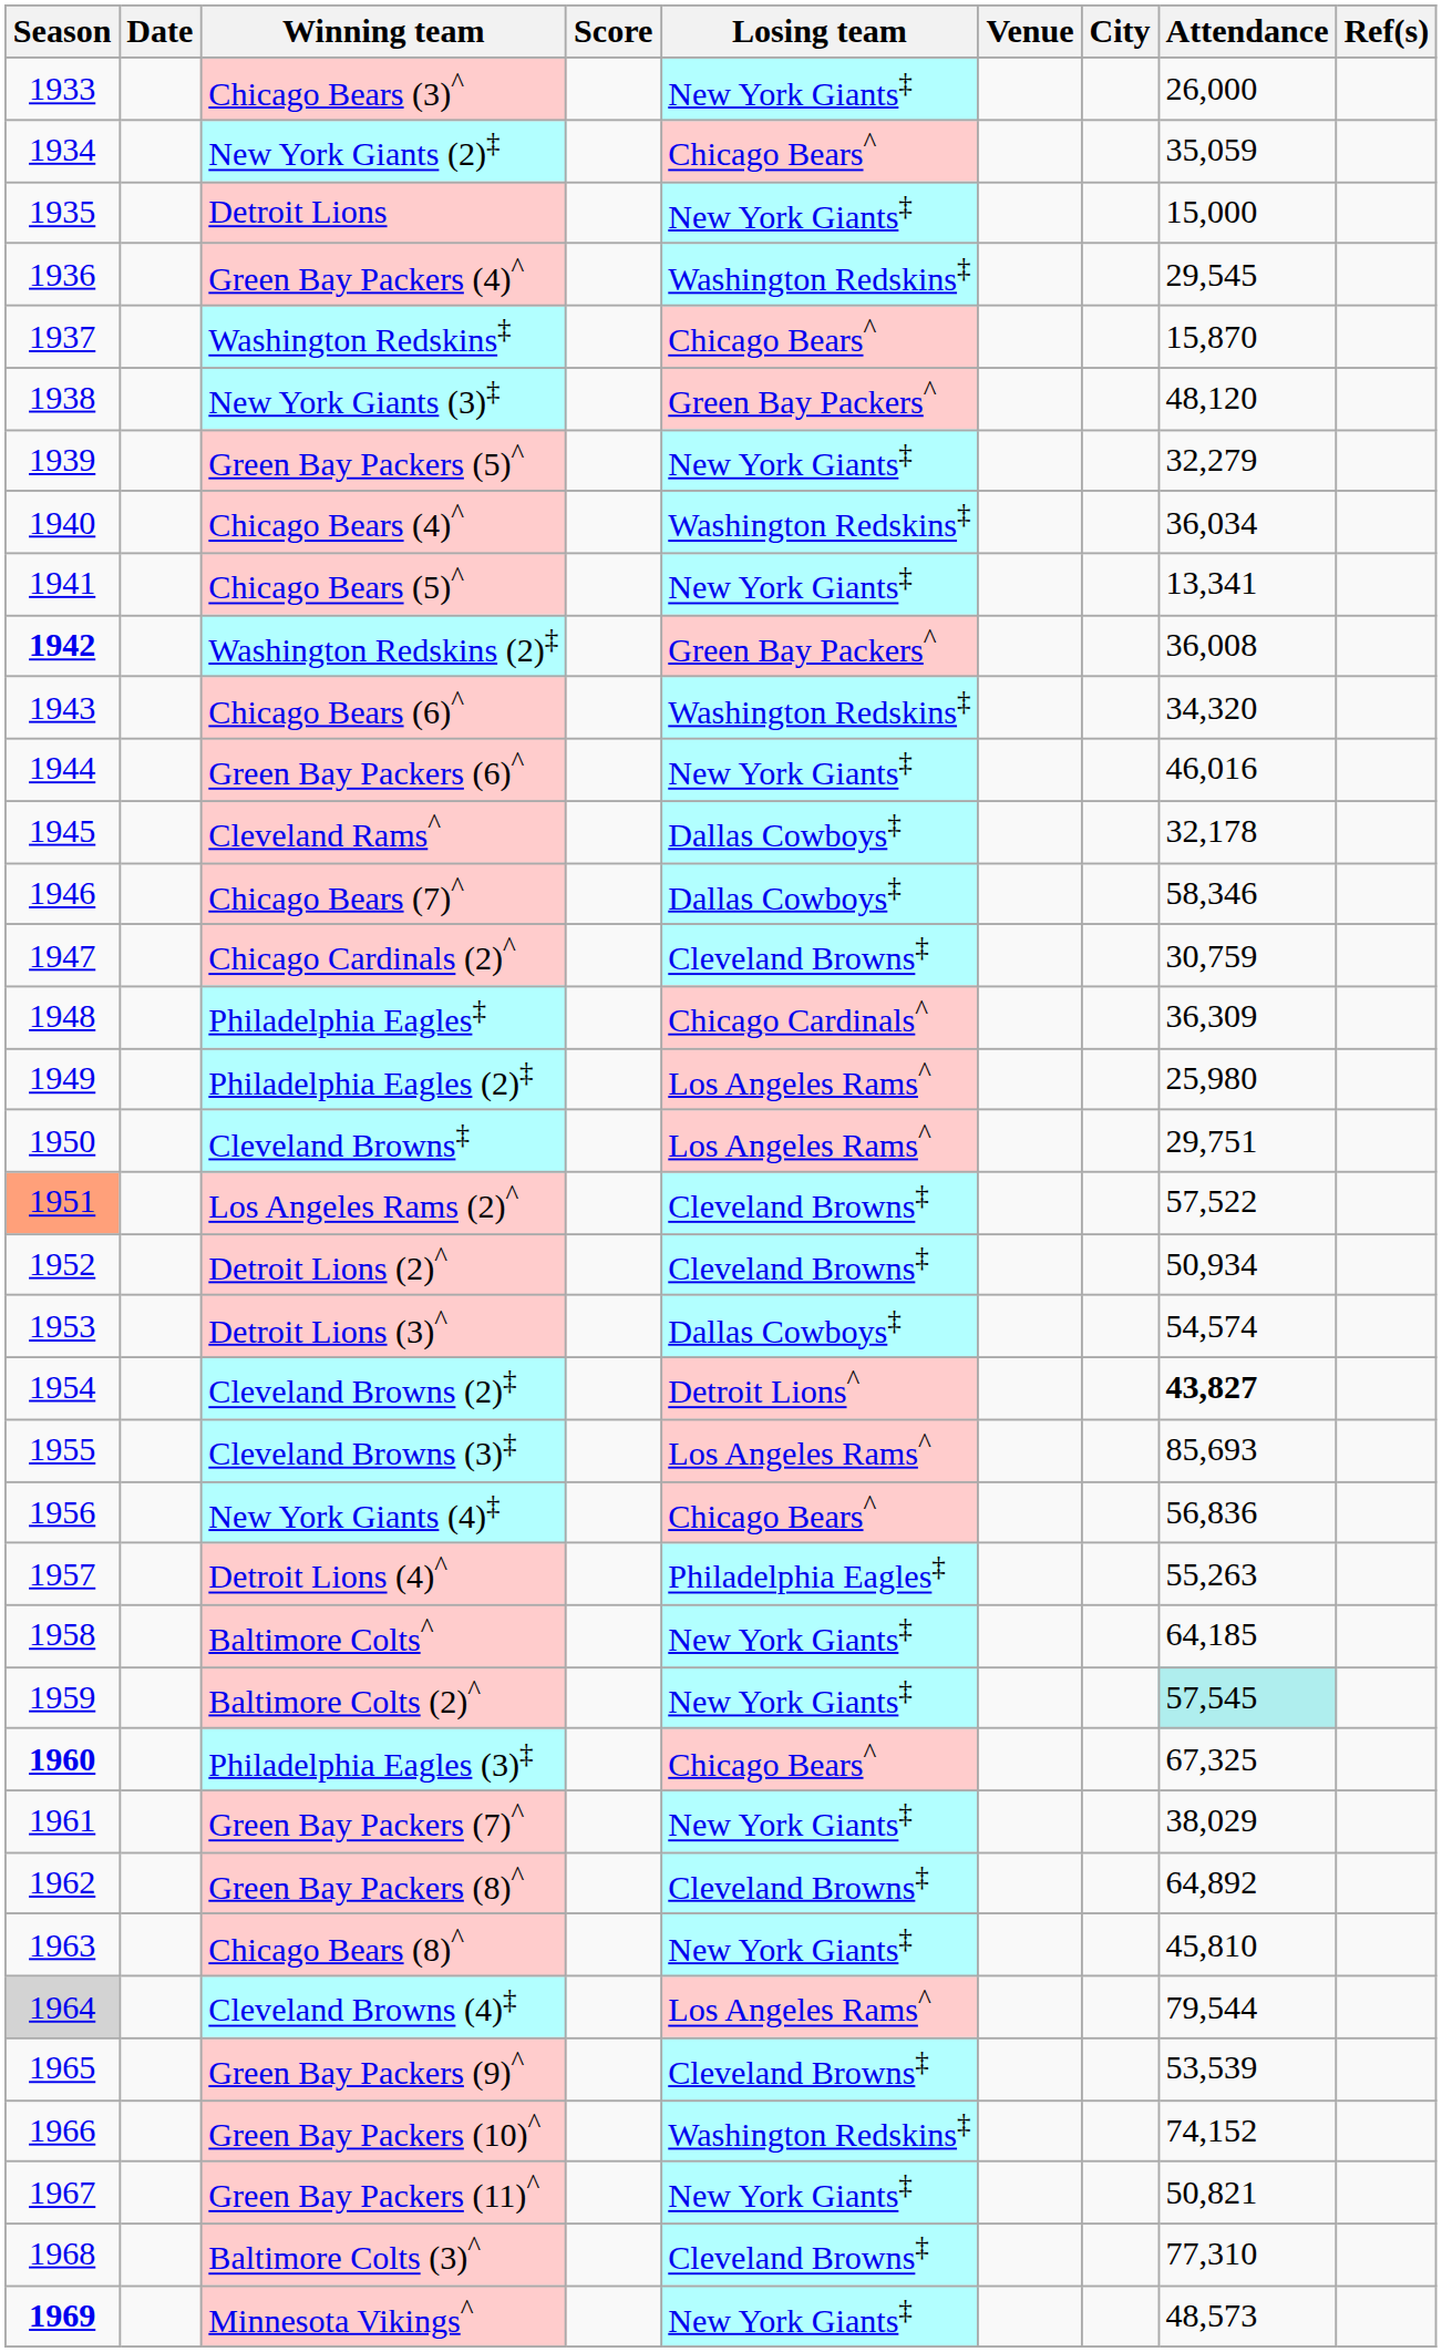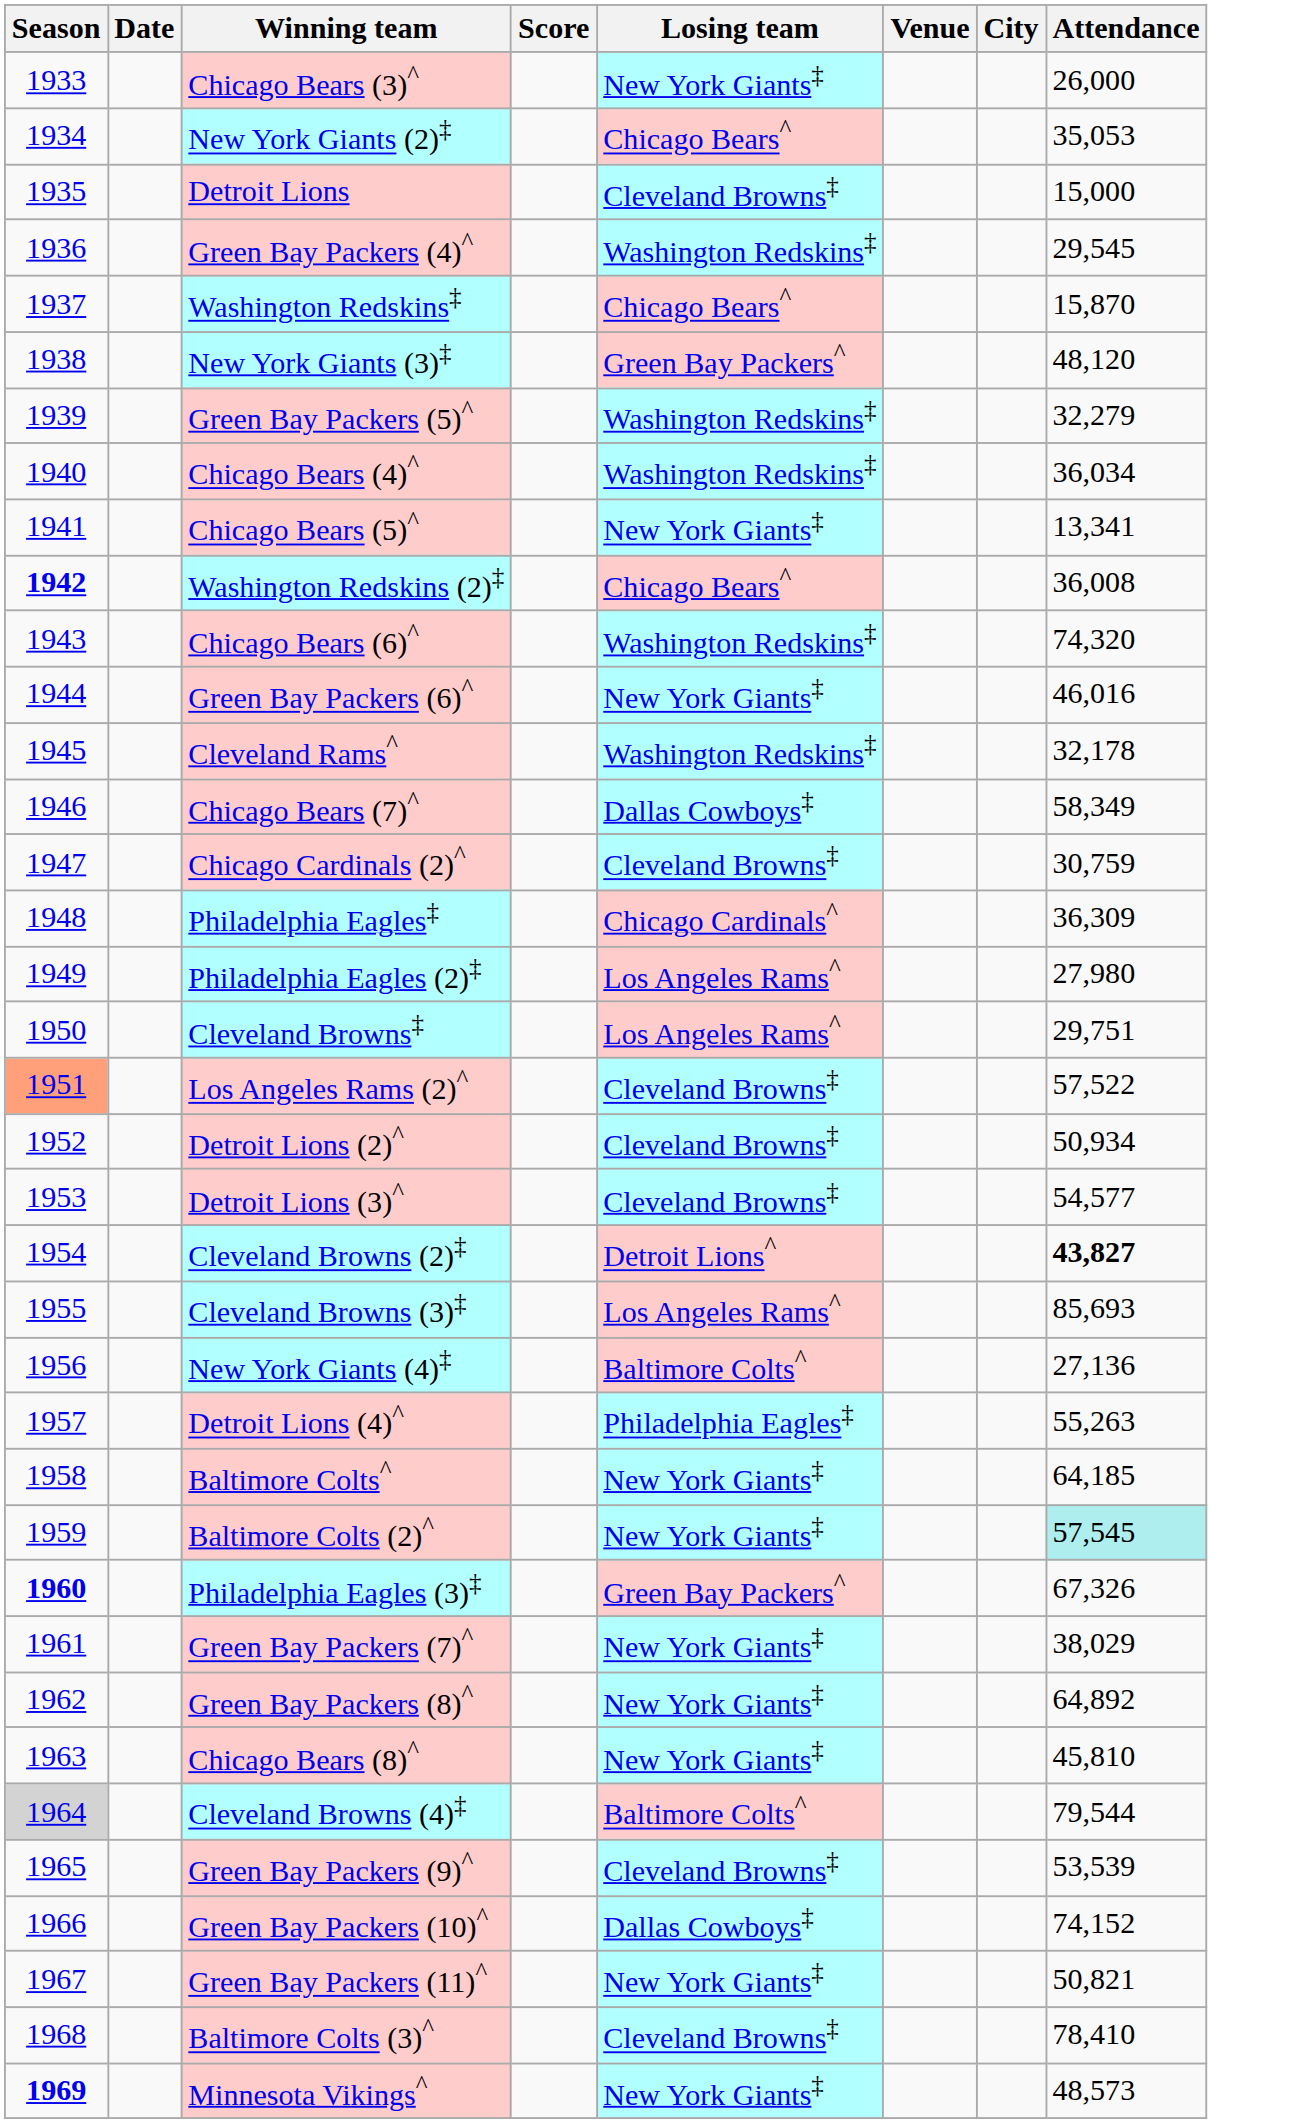- column: Ref(s)
New York Giants (2)‡ | Attendance: 35,059 -> 35,053
Detroit Lions | Losing team: New York Giants‡ -> Cleveland Browns‡
Green Bay Packers (5)^ | Losing team: New York Giants‡ -> Washington Redskins‡
Washington Redskins (2)‡ | Losing team: Green Bay Packers^ -> Chicago Bears^
Chicago Bears (6)^ | Attendance: 34,320 -> 74,320
Cleveland Rams^ | Losing team: Dallas Cowboys‡ -> Washington Redskins‡
Chicago Bears (7)^ | Attendance: 58,346 -> 58,349
Philadelphia Eagles (2)‡ | Attendance: 25,980 -> 27,980
Detroit Lions (3)^ | Losing team: Dallas Cowboys‡ -> Cleveland Browns‡
Detroit Lions (3)^ | Attendance: 54,574 -> 54,577
New York Giants (4)‡ | Losing team: Chicago Bears^ -> Baltimore Colts^
New York Giants (4)‡ | Attendance: 56,836 -> 27,136
Philadelphia Eagles (3)‡ | Losing team: Chicago Bears^ -> Green Bay Packers^
Philadelphia Eagles (3)‡ | Attendance: 67,325 -> 67,326
Green Bay Packers (8)^ | Losing team: Cleveland Browns‡ -> New York Giants‡
Cleveland Browns (4)‡ | Losing team: Los Angeles Rams^ -> Baltimore Colts^
Green Bay Packers (10)^ | Losing team: Washington Redskins‡ -> Dallas Cowboys‡
Baltimore Colts (3)^ | Attendance: 77,310 -> 78,410
